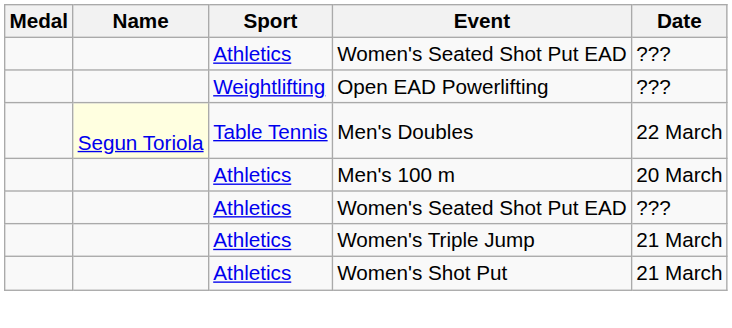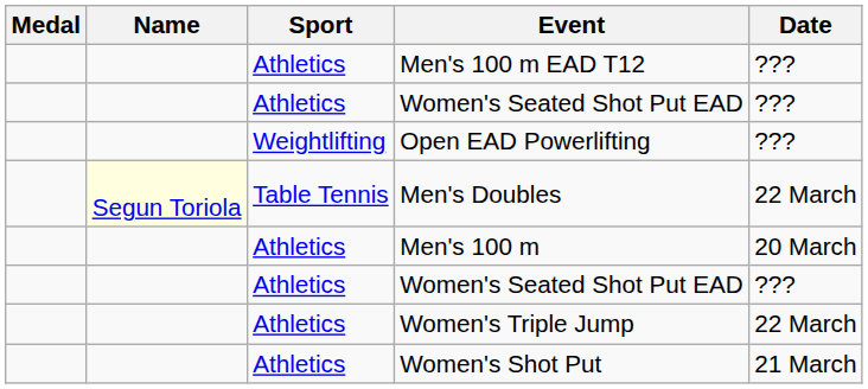+ row: Athletics | Men's 100 m EAD T12 | ???
Women's Triple Jump | Date: 21 March -> 22 March
